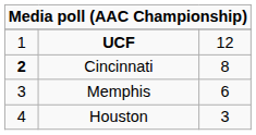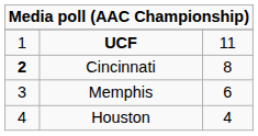UCF | column 3: 12 -> 11
Houston | column 3: 3 -> 4
